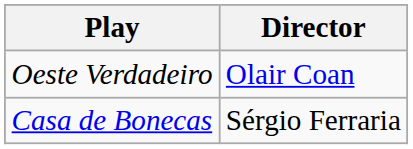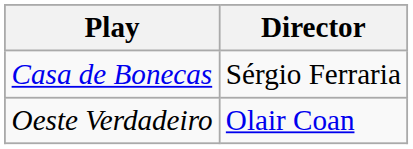rows swapped: Oeste Verdadeiro <-> Casa de Bonecas
